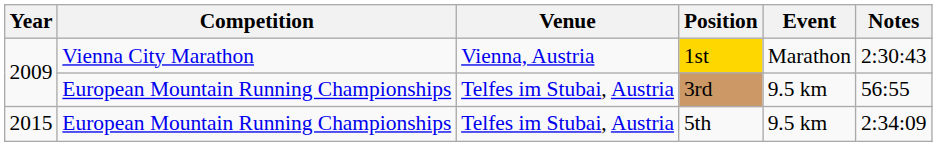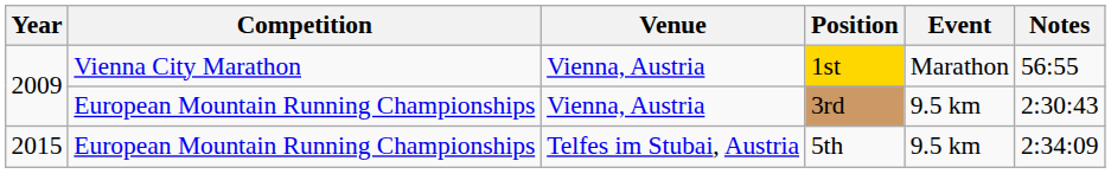1st | Notes: 2:30:43 -> 56:55
3rd | Venue: Telfes im Stubai, Austria -> Vienna, Austria
3rd | Notes: 56:55 -> 2:30:43
